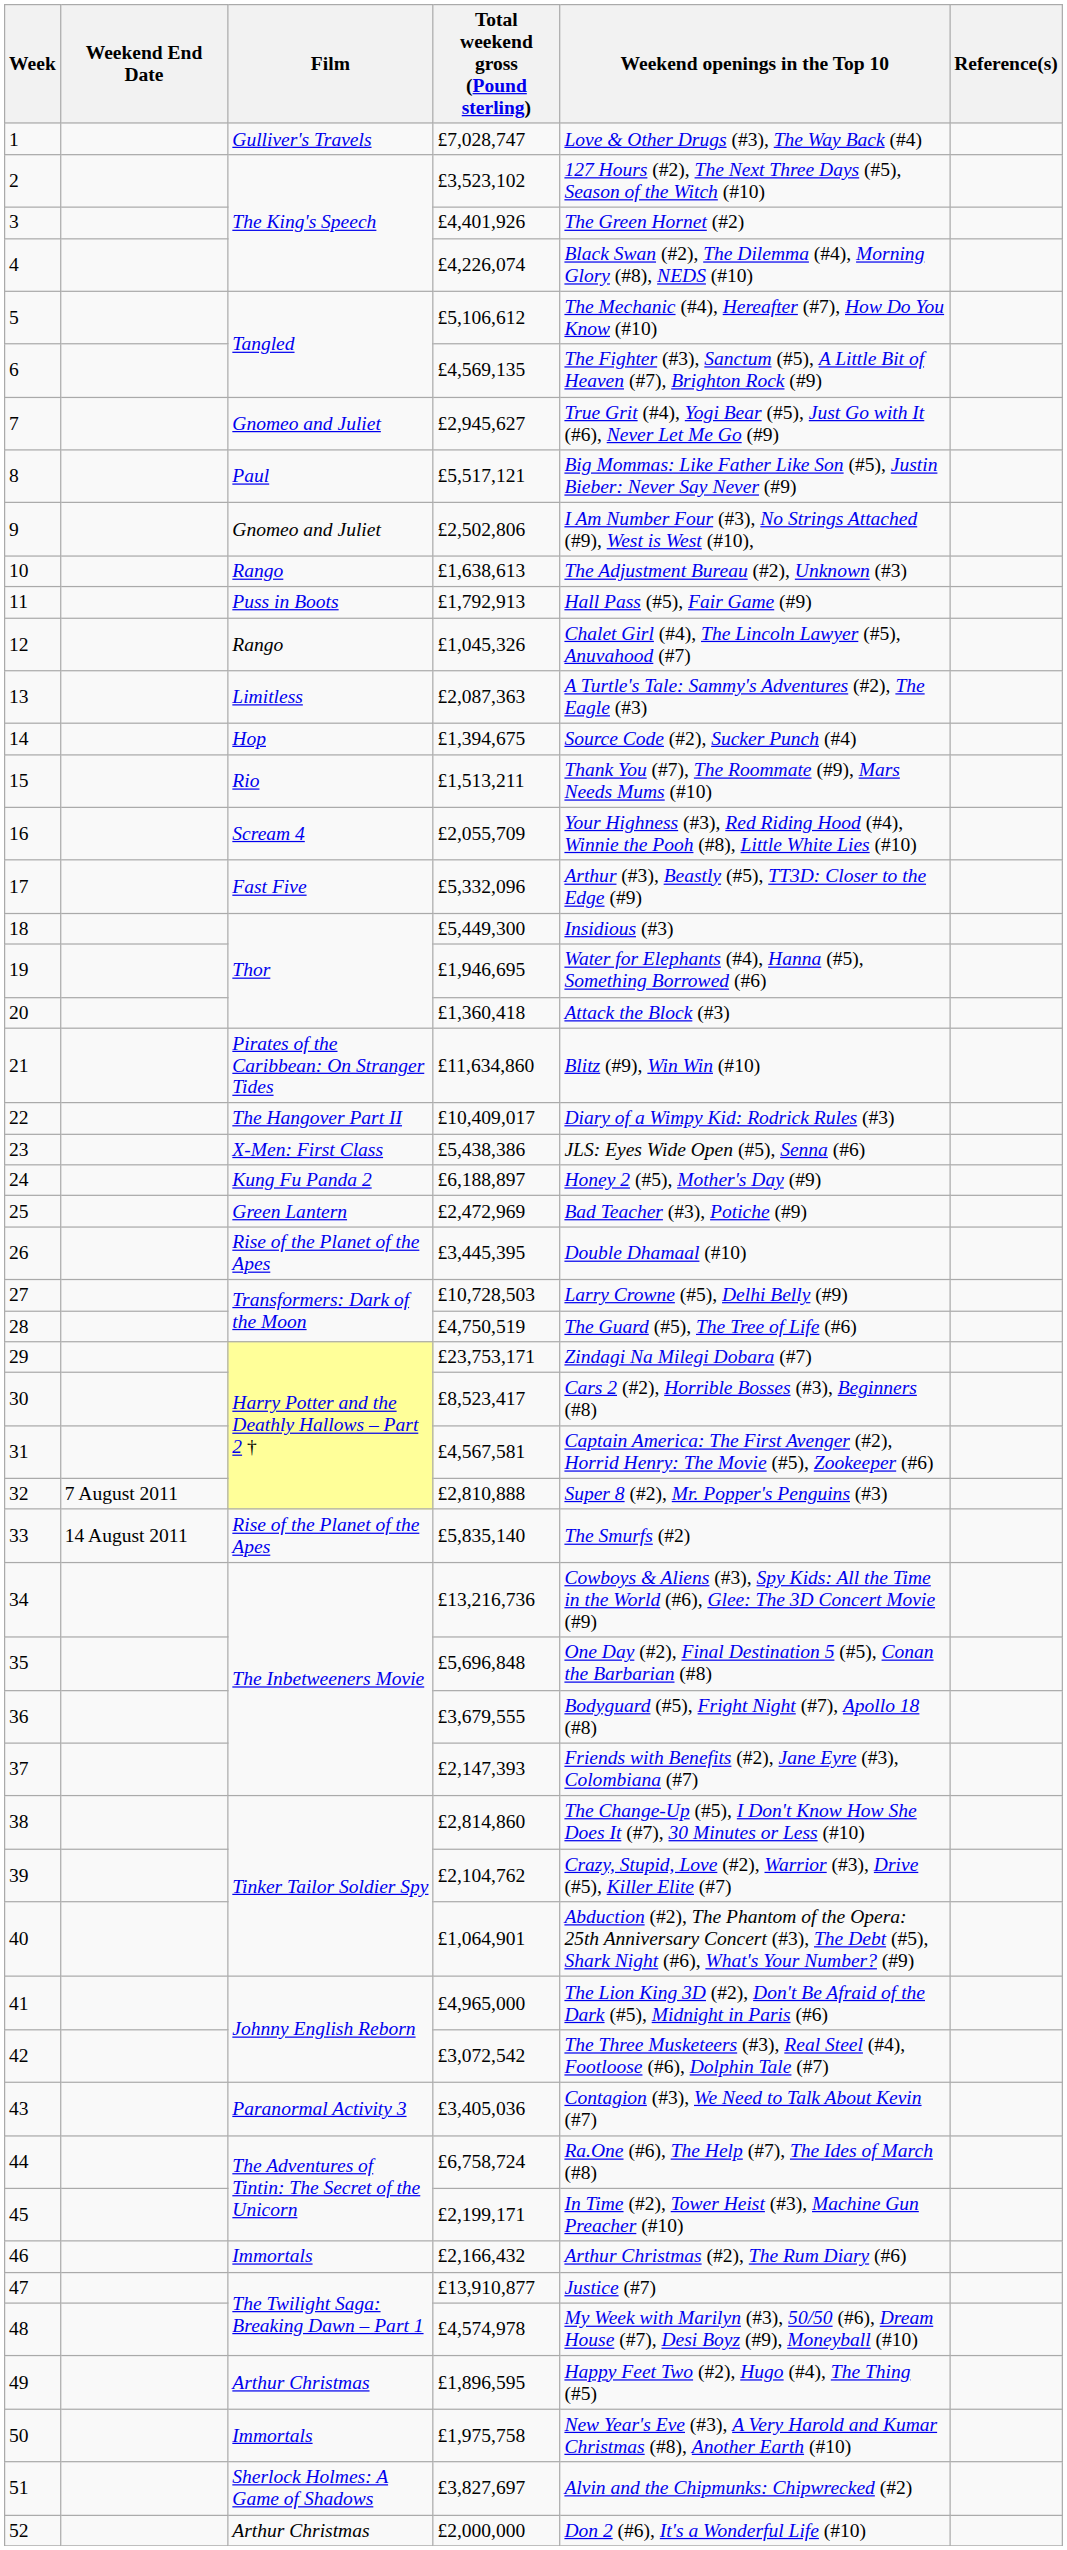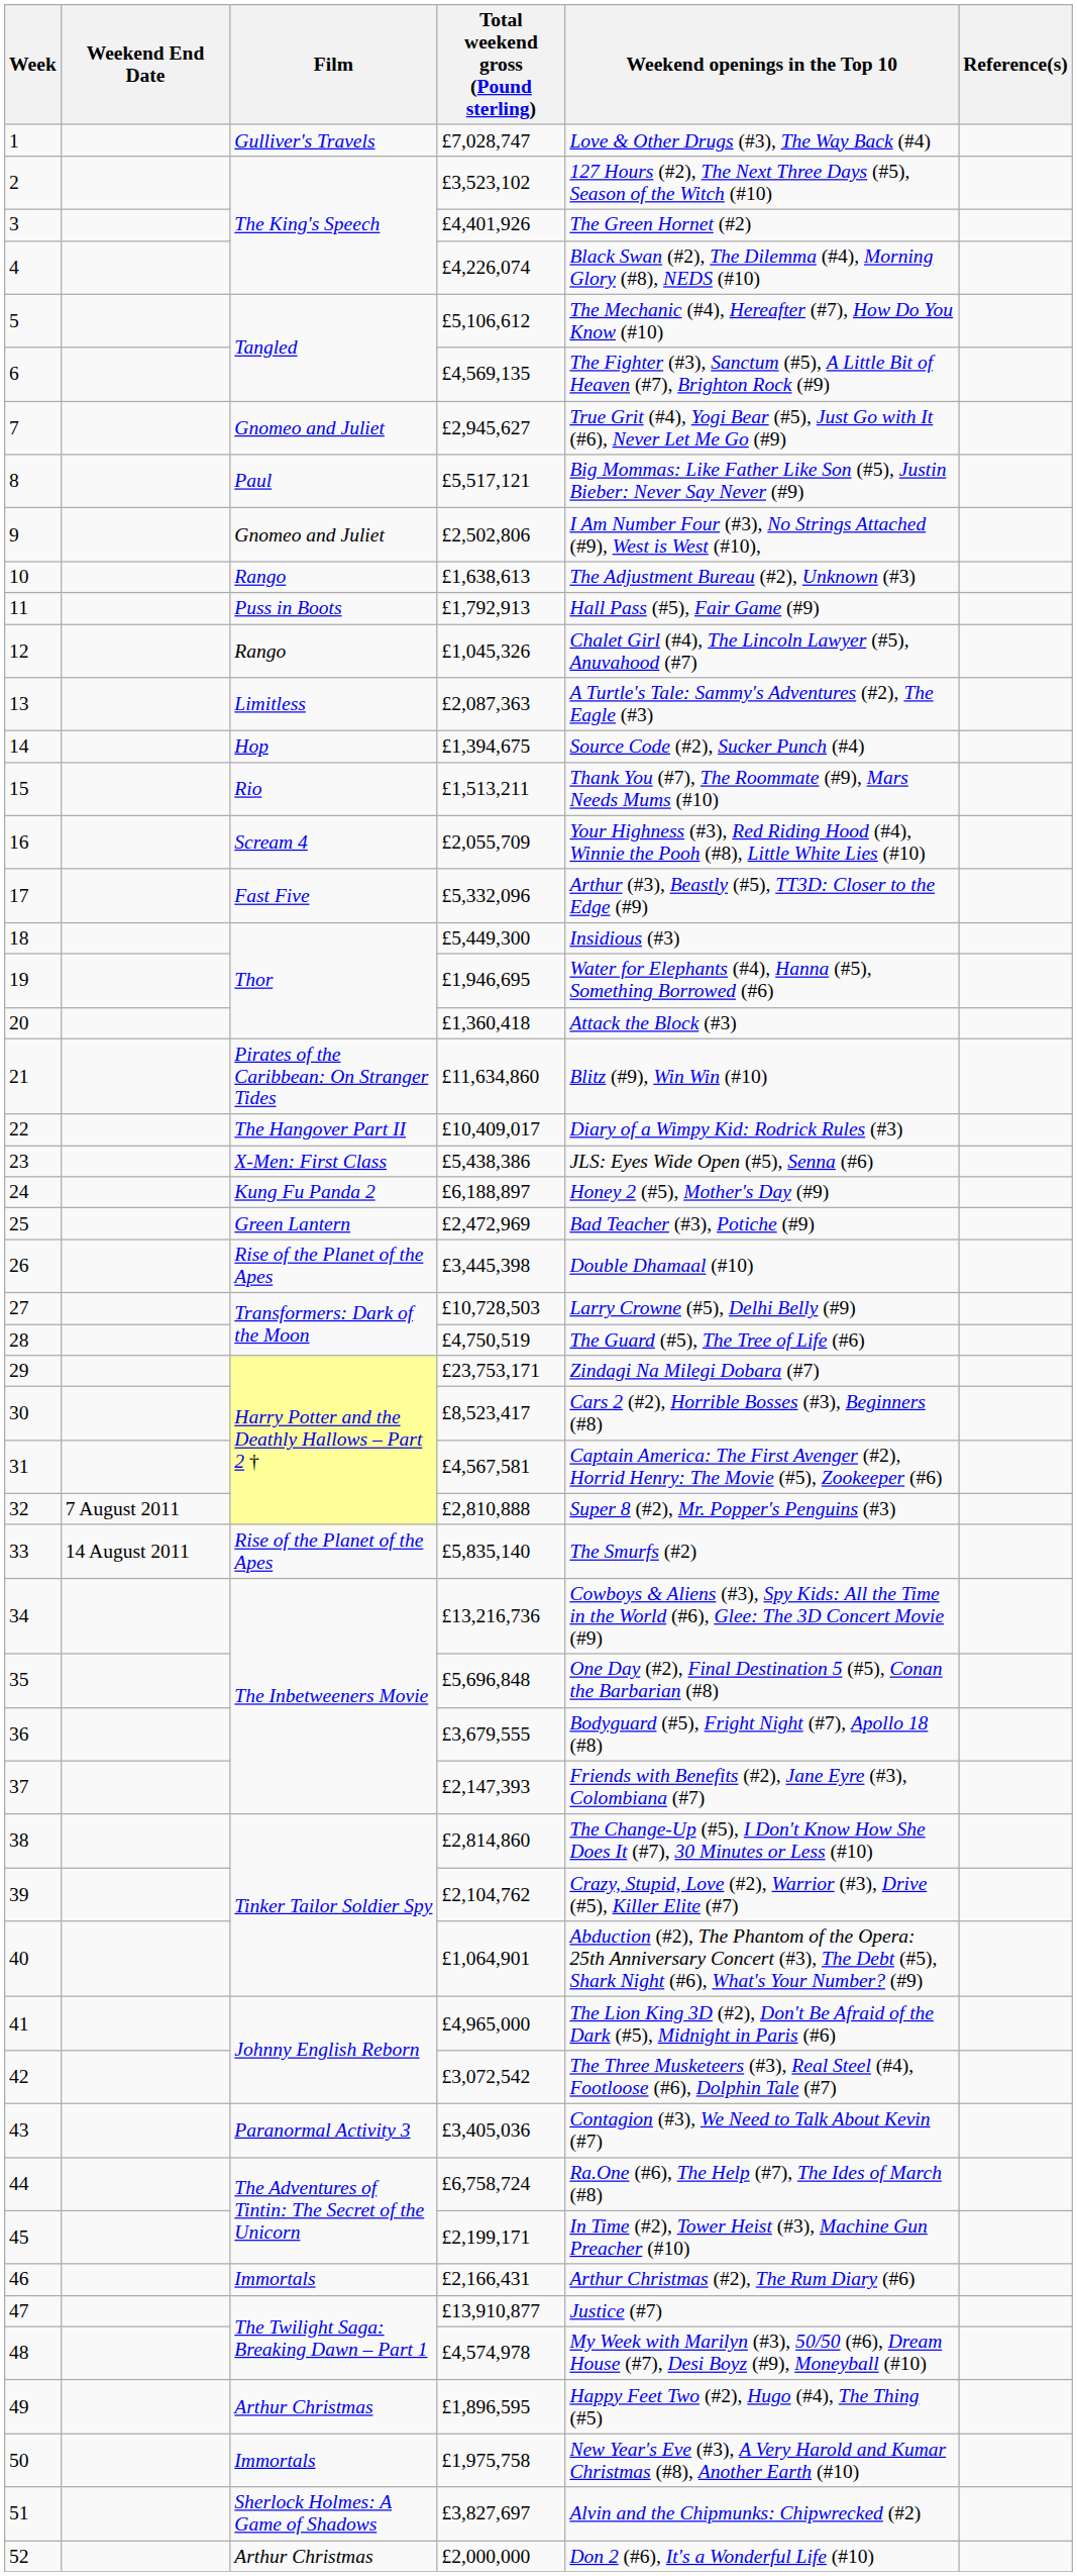26 | Total weekend gross (Pound sterling): £3,445,395 -> £3,445,398
46 | Total weekend gross (Pound sterling): £2,166,432 -> £2,166,431
